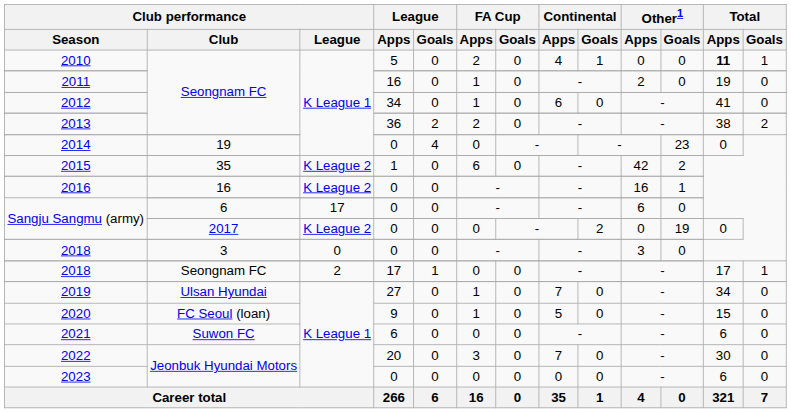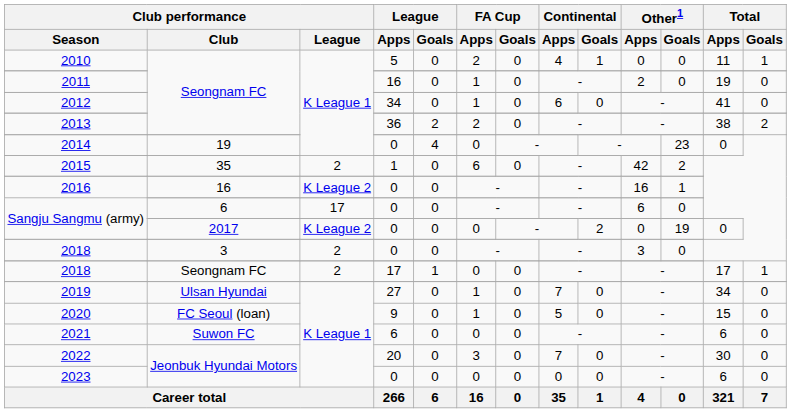2010 | Total / Apps: bold -> normal
2015 | Club performance / League: K League 2 -> 2
2018 / 3 | Club performance / League: 0 -> 2
